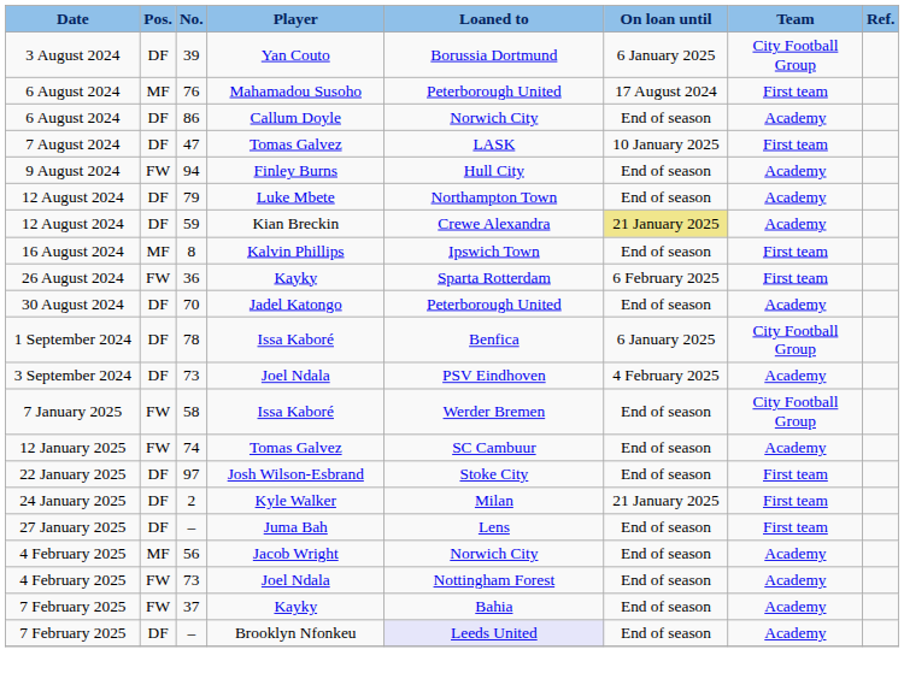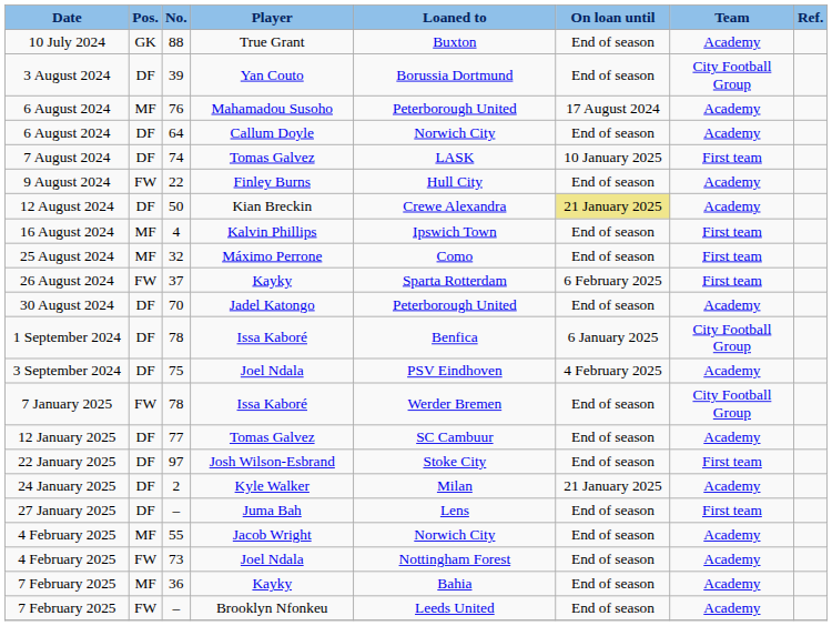+ row: 10 July 2024 | GK | 88 | True Grant | Buxton | End of season | Academy
3 August 2024 | On loan until: 6 January 2025 -> End of season
6 August 2024 / Mahamadou Susoho | Team: First team -> Academy
6 August 2024 / Callum Doyle | No.: 86 -> 64
7 August 2024 | No.: 47 -> 74
9 August 2024 | No.: 94 -> 22
- row: 12 August 2024 | DF | 79 | Luke Mbete | Northampton Town | End of season | Academy
12 August 2024 / Kian Breckin | No.: 59 -> 50
16 August 2024 | No.: 8 -> 4
+ row: 25 August 2024 | MF | 32 | Máximo Perrone | Como | End of season | First team
26 August 2024 | No.: 36 -> 37
3 September 2024 | No.: 73 -> 75
7 January 2025 | No.: 58 -> 78
12 January 2025 | Pos.: FW -> DF
12 January 2025 | No.: 74 -> 77
24 January 2025 | Team: First team -> Academy
4 February 2025 / Jacob Wright | No.: 56 -> 55
7 February 2025 / Kayky | Pos.: FW -> MF
7 February 2025 / Kayky | No.: 37 -> 36
7 February 2025 / Brooklyn Nfonkeu | Pos.: DF -> FW
7 February 2025 / Brooklyn Nfonkeu | Loaned to: lavender background -> no background
